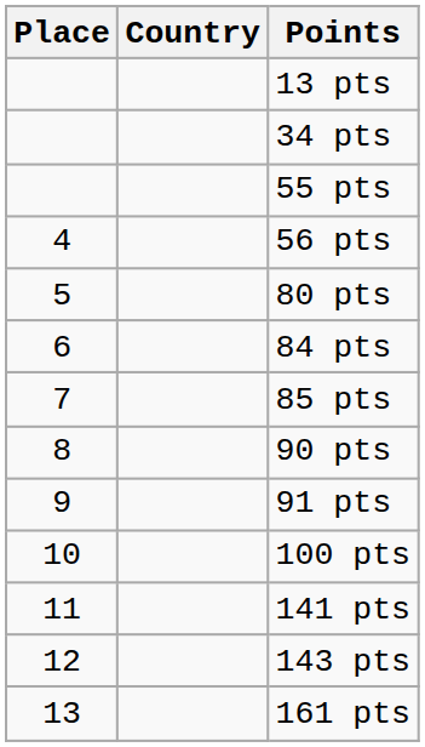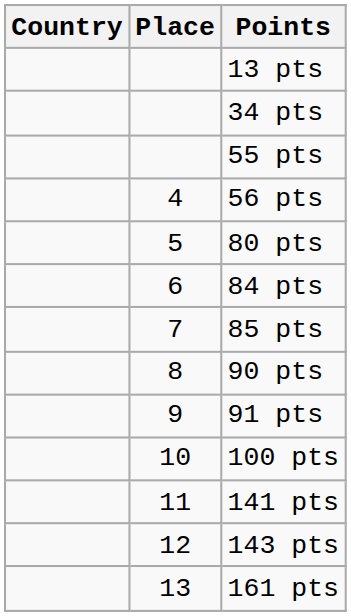columns swapped: Place <-> Country
